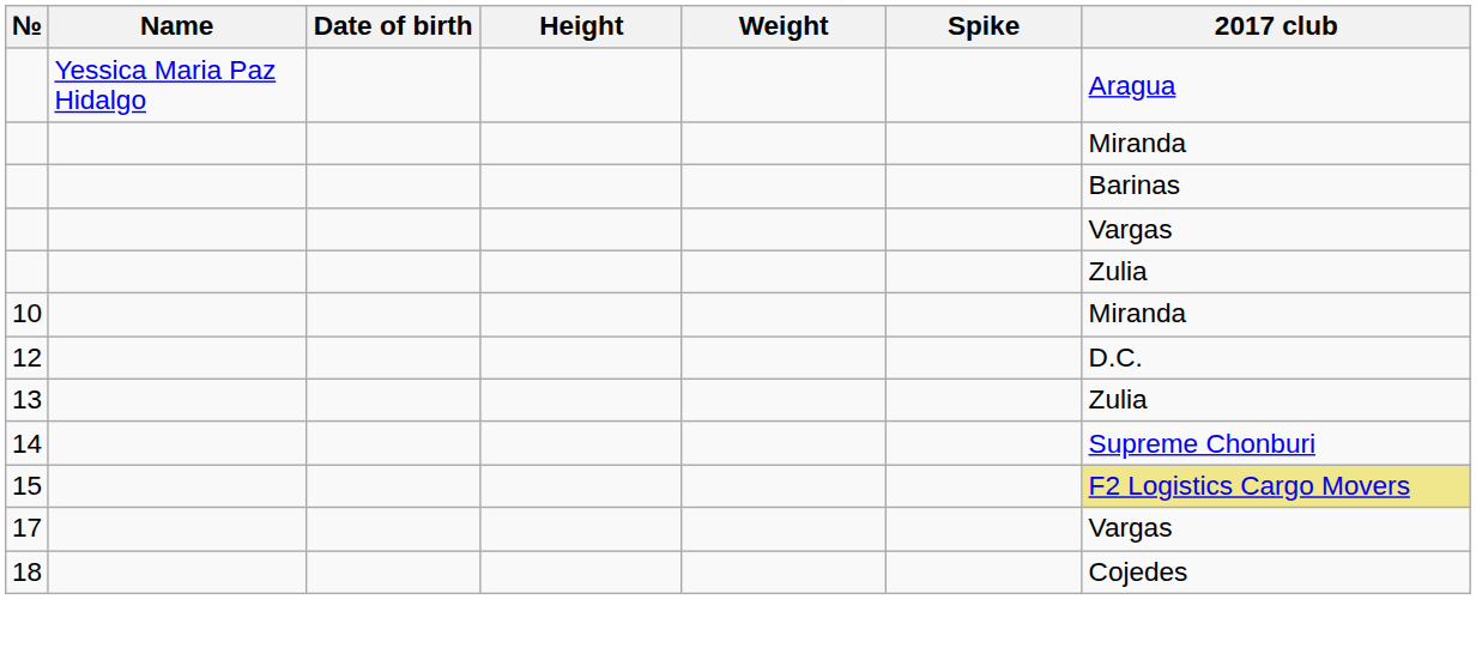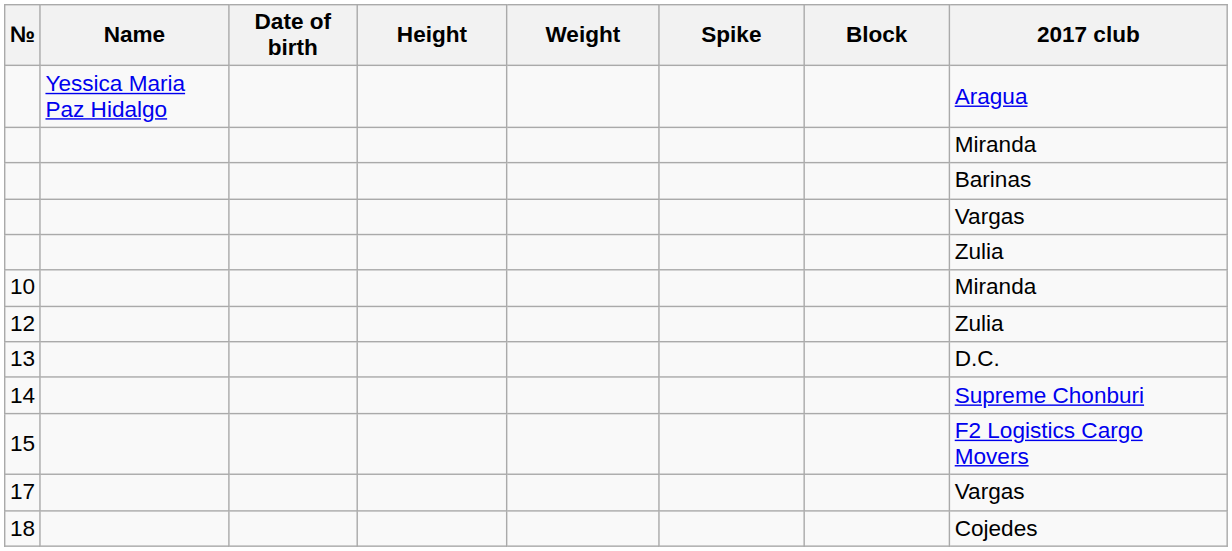+ column: Block
12 | 2017 club: D.C. -> Zulia
13 | 2017 club: Zulia -> D.C.
15 | 2017 club: khaki background -> no background
